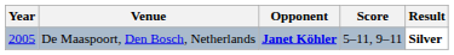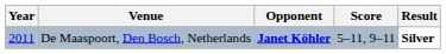De Maaspoort, Den Bosch, Netherlands | Year: 2005 -> 2011
